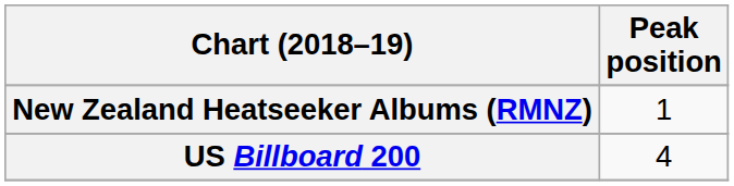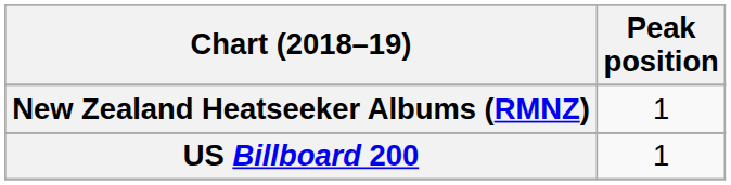US Billboard 200 | Peak position: 4 -> 1
